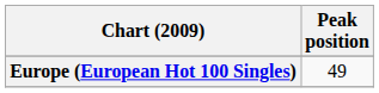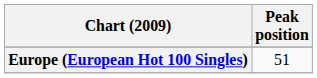Europe (European Hot 100 Singles) | Peak position: 49 -> 51
